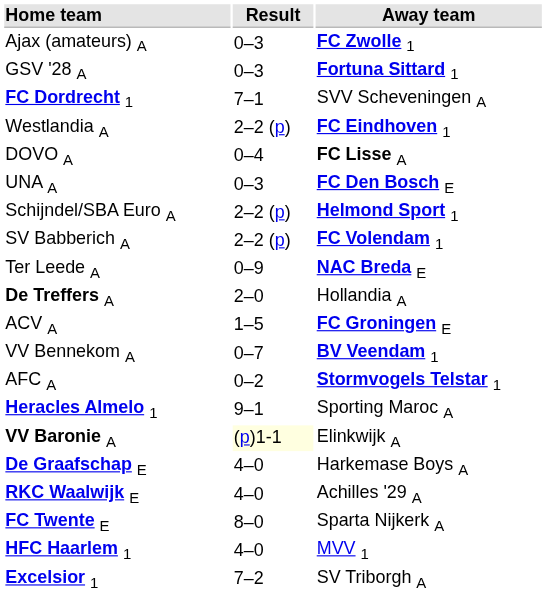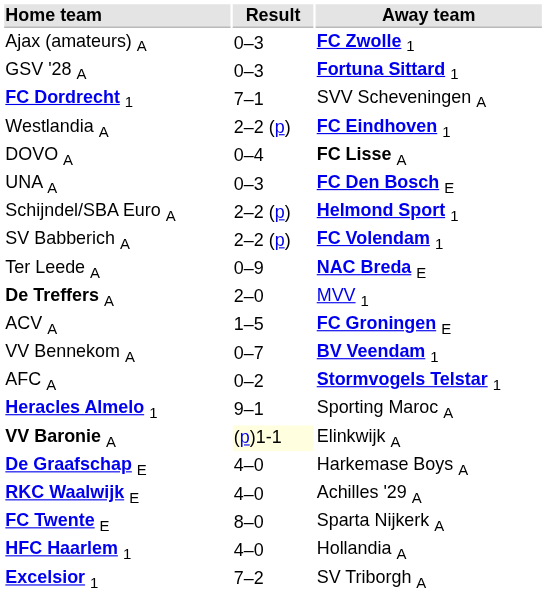De Treffers A | Away team: Hollandia A -> MVV 1
HFC Haarlem 1 | Away team: MVV 1 -> Hollandia A
